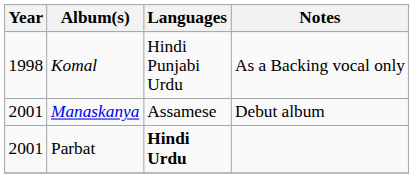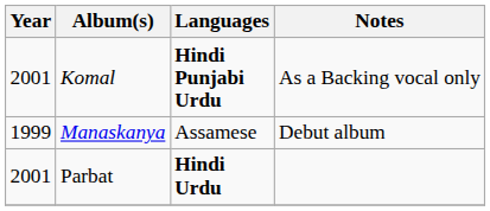Komal | Year: 1998 -> 2001
Komal | Languages: normal -> bold
Manaskanya | Year: 2001 -> 1999
